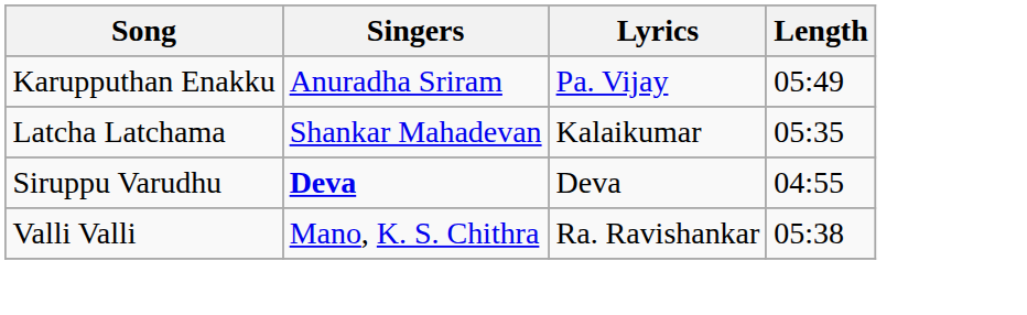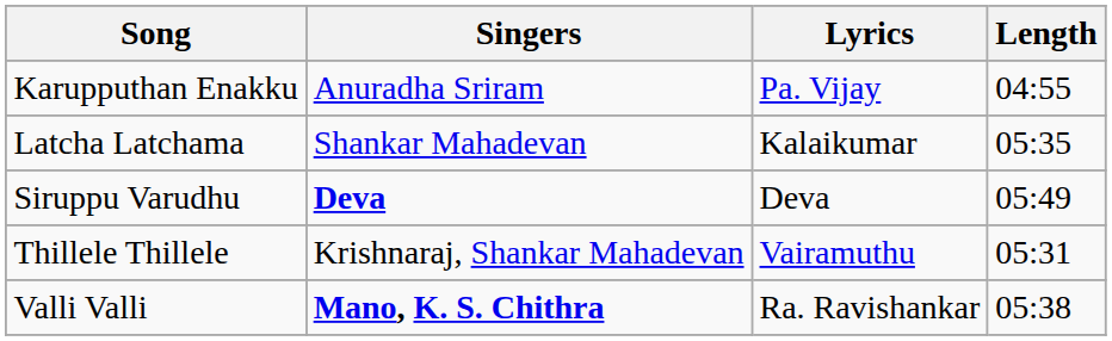Karupputhan Enakku | Length: 05:49 -> 04:55
Siruppu Varudhu | Length: 04:55 -> 05:49
+ row: Thillele Thillele | Krishnaraj, Shankar Mahadevan | Vairamuthu | 05:31
Valli Valli | Singers: normal -> bold
